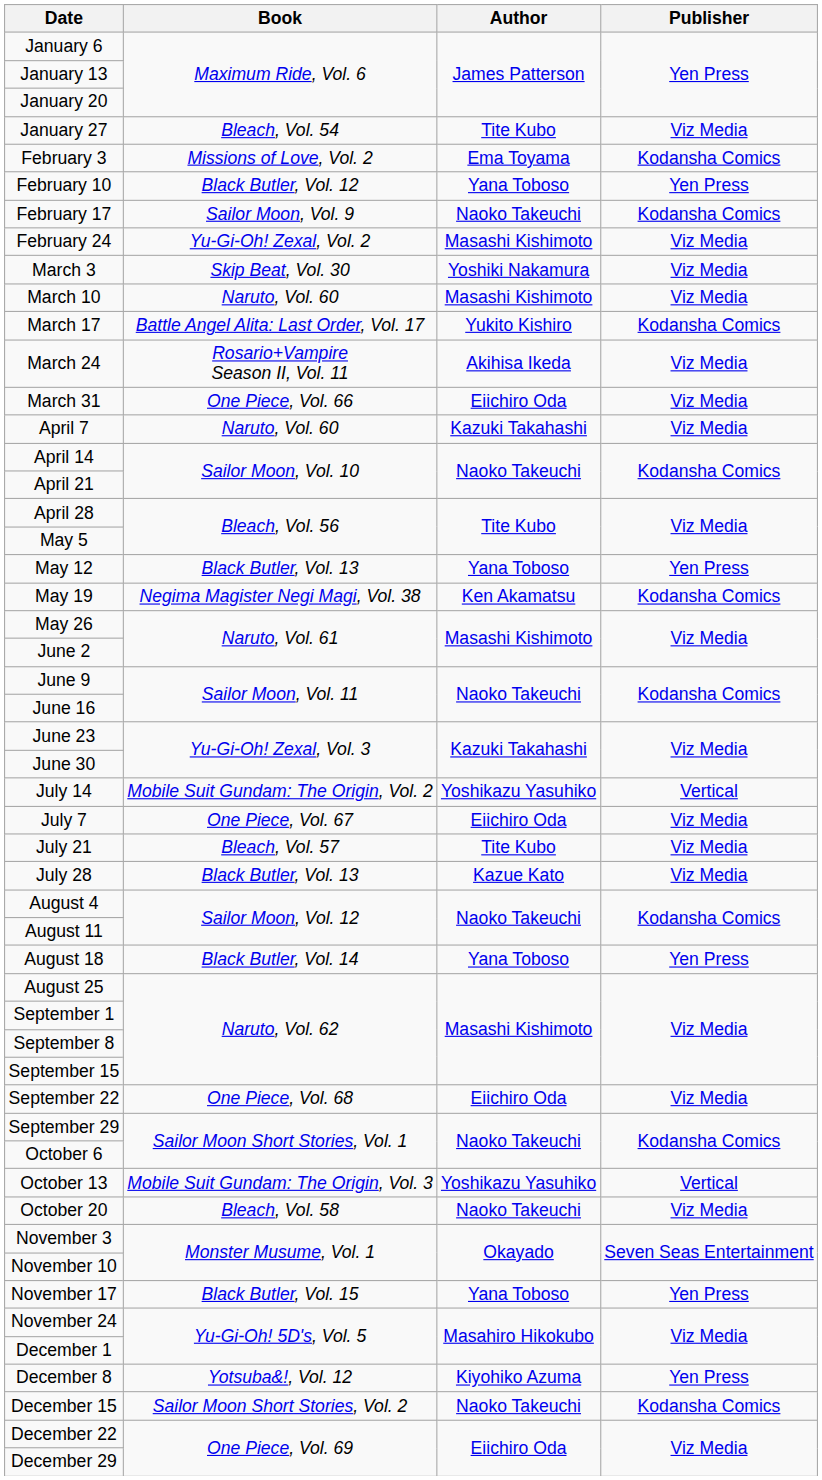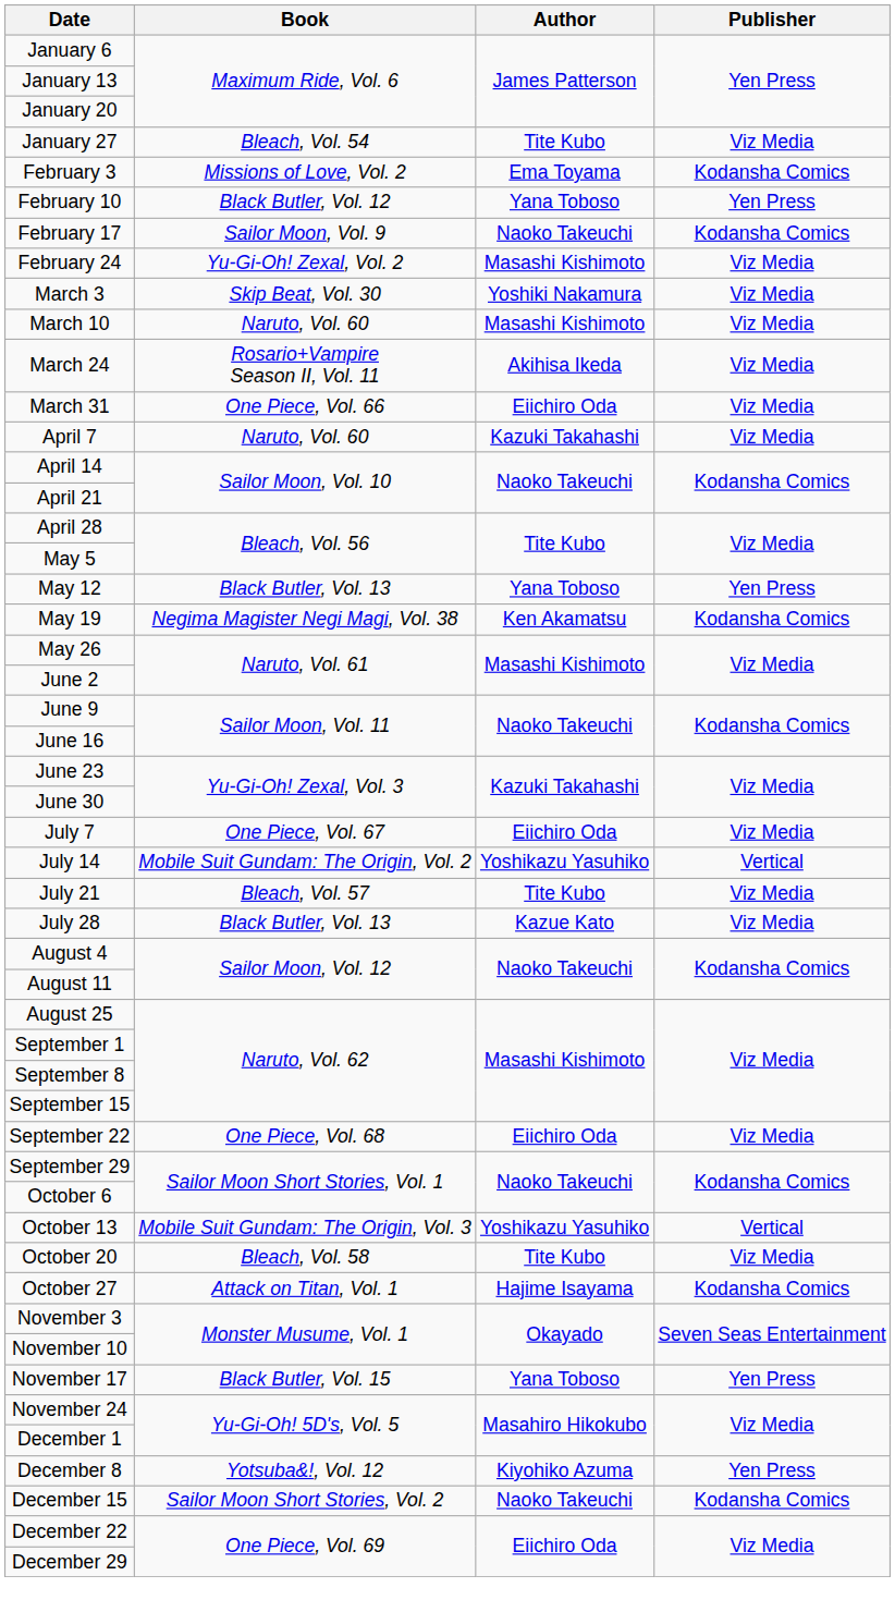- row: March 17 | Battle Angel Alita: Last Order, Vol. 17 | Yukito Kishiro | Kodansha Comics
rows swapped: July 7 <-> July 14
- row: August 18 | Black Butler, Vol. 14 | Yana Toboso | Yen Press
October 20 | Author: Naoko Takeuchi -> Tite Kubo
+ row: October 27 | Attack on Titan, Vol. 1 | Hajime Isayama | Kodansha Comics
